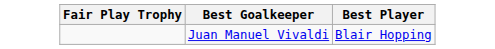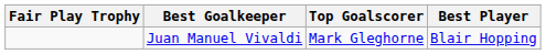+ column: Top Goalscorer | Mark Gleghorne
